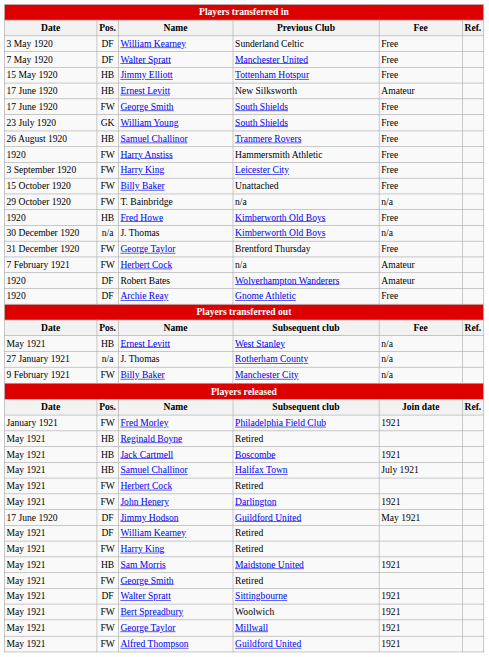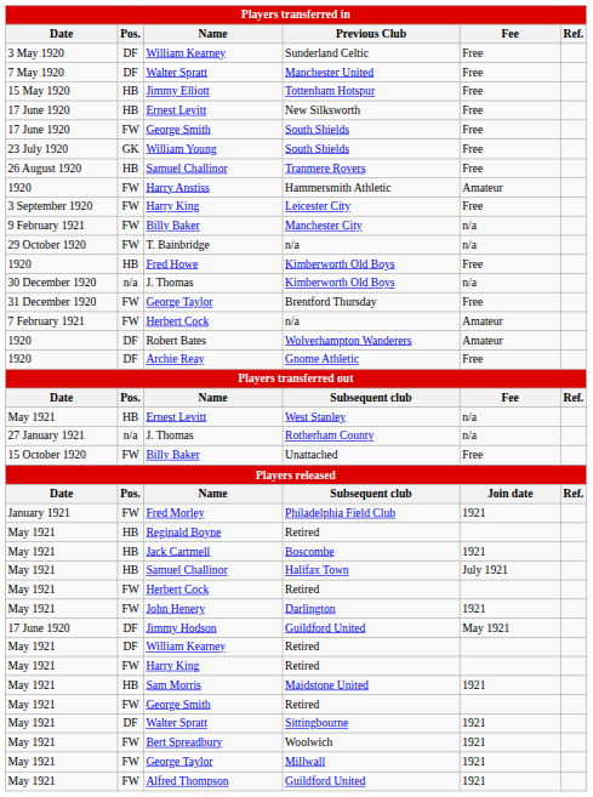New Silksworth | Fee: Amateur -> Free
Hammersmith Athletic | Fee: Free -> Amateur
rows swapped: Unattached <-> Manchester City
